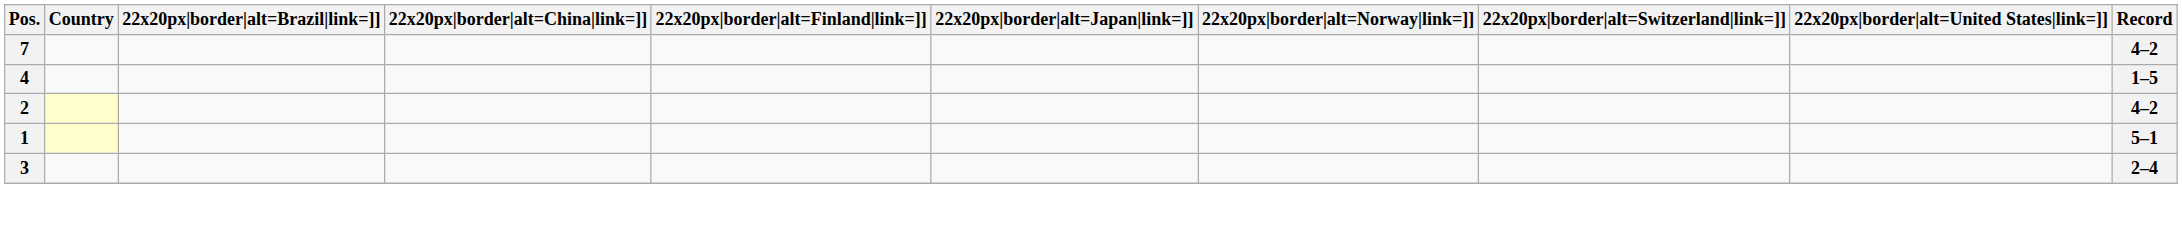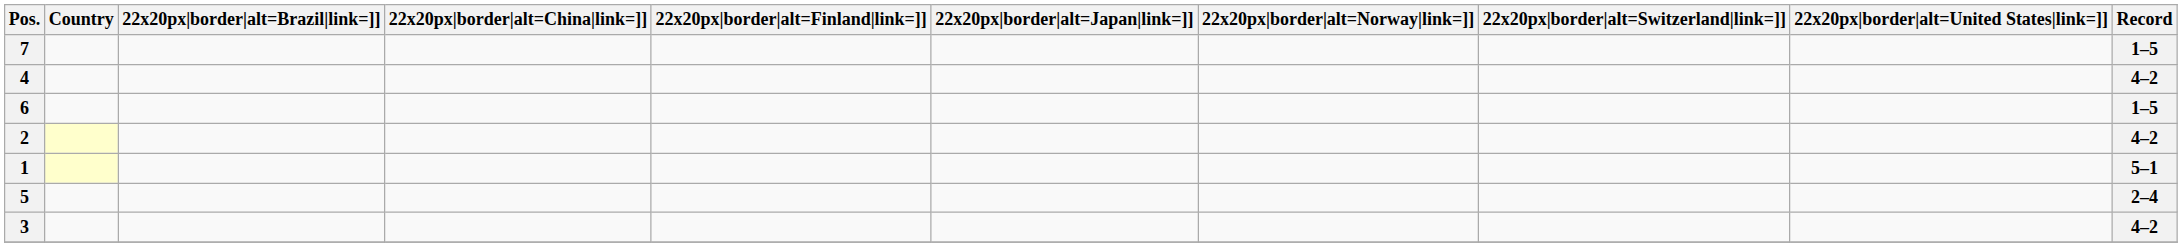7 | Record: 4–2 -> 1–5
4 | Record: 1–5 -> 4–2
+ row: 6 | 1–5
+ row: 5 | 2–4
3 | Record: 2–4 -> 4–2
